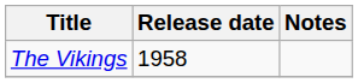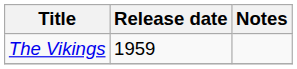The Vikings | Release date: 1958 -> 1959
